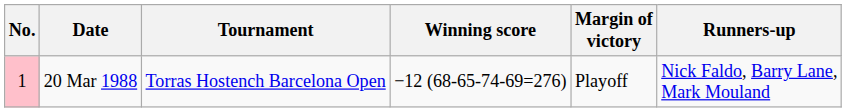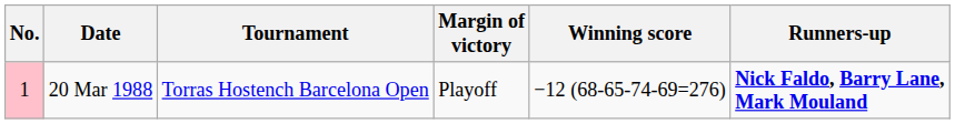columns swapped: Winning score <-> Margin of victory
20 Mar 1988 | Runners-up: normal -> bold
